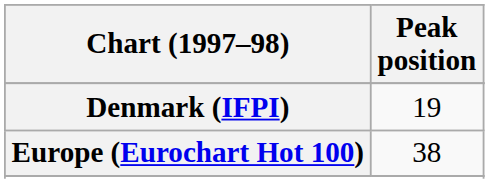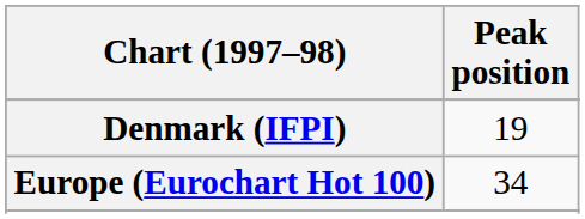Europe (Eurochart Hot 100) | Peak position: 38 -> 34
